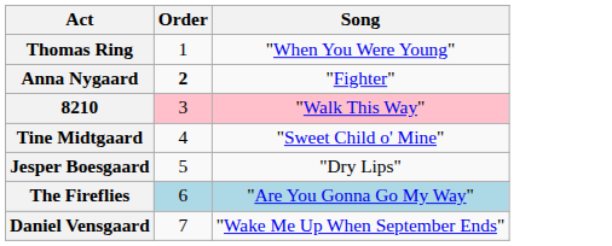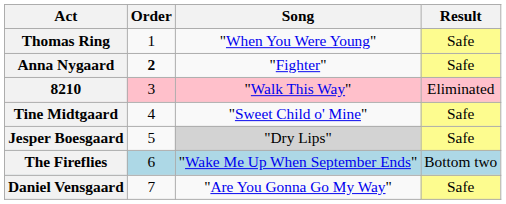+ column: Result | Safe | Safe | Eliminated | Safe | Safe | Bottom two | Safe
Jesper Boesgaard | Song: no background -> lightgrey background
The Fireflies | Song: "Are You Gonna Go My Way" -> "Wake Me Up When September Ends"
Daniel Vensgaard | Song: "Wake Me Up When September Ends" -> "Are You Gonna Go My Way"
